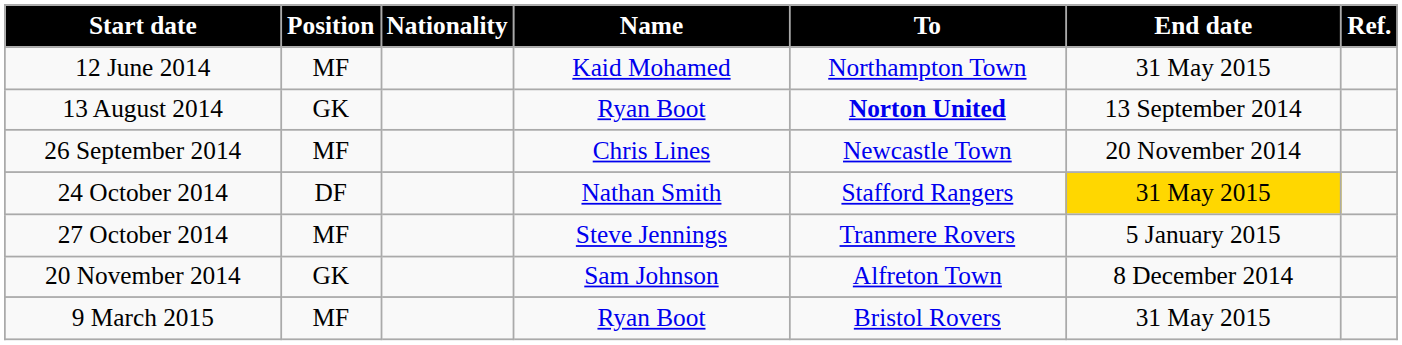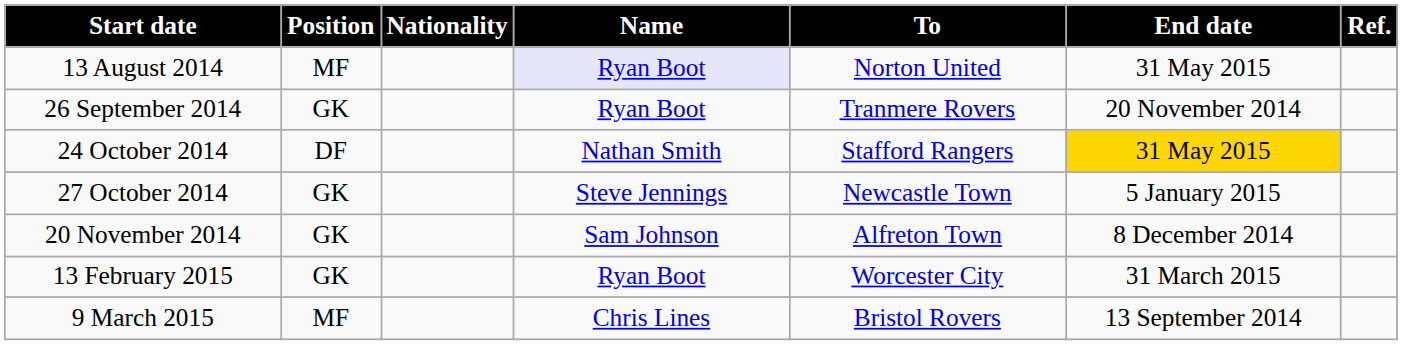- row: 12 June 2014 | MF | Kaid Mohamed | Northampton Town | 31 May 2015
13 August 2014 | Position: GK -> MF
13 August 2014 | Name: no background -> lavender background
13 August 2014 | To: bold -> normal
13 August 2014 | End date: 13 September 2014 -> 31 May 2015
26 September 2014 | Position: MF -> GK
26 September 2014 | Name: Chris Lines -> Ryan Boot
26 September 2014 | To: Newcastle Town -> Tranmere Rovers
27 October 2014 | Position: MF -> GK
27 October 2014 | To: Tranmere Rovers -> Newcastle Town
+ row: 13 February 2015 | GK | Ryan Boot | Worcester City | 31 March 2015
9 March 2015 | Name: Ryan Boot -> Chris Lines
9 March 2015 | End date: 31 May 2015 -> 13 September 2014
